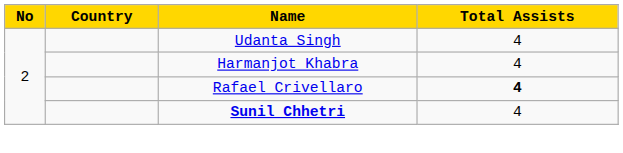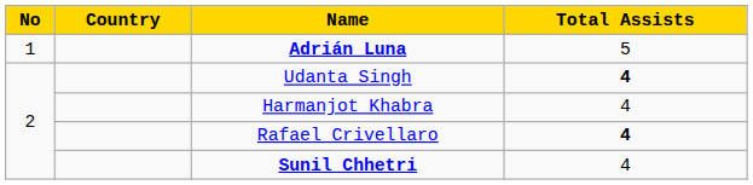+ row: 1 | Adrián Luna | 5
Udanta Singh | Total Assists: normal -> bold
